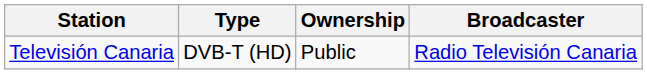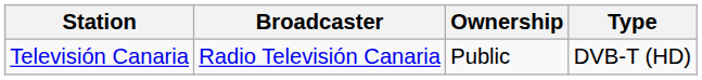columns swapped: Broadcaster <-> Type
